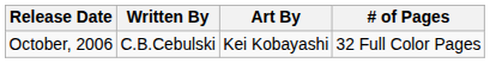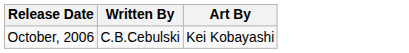- column: # of Pages | 32 Full Color Pages
